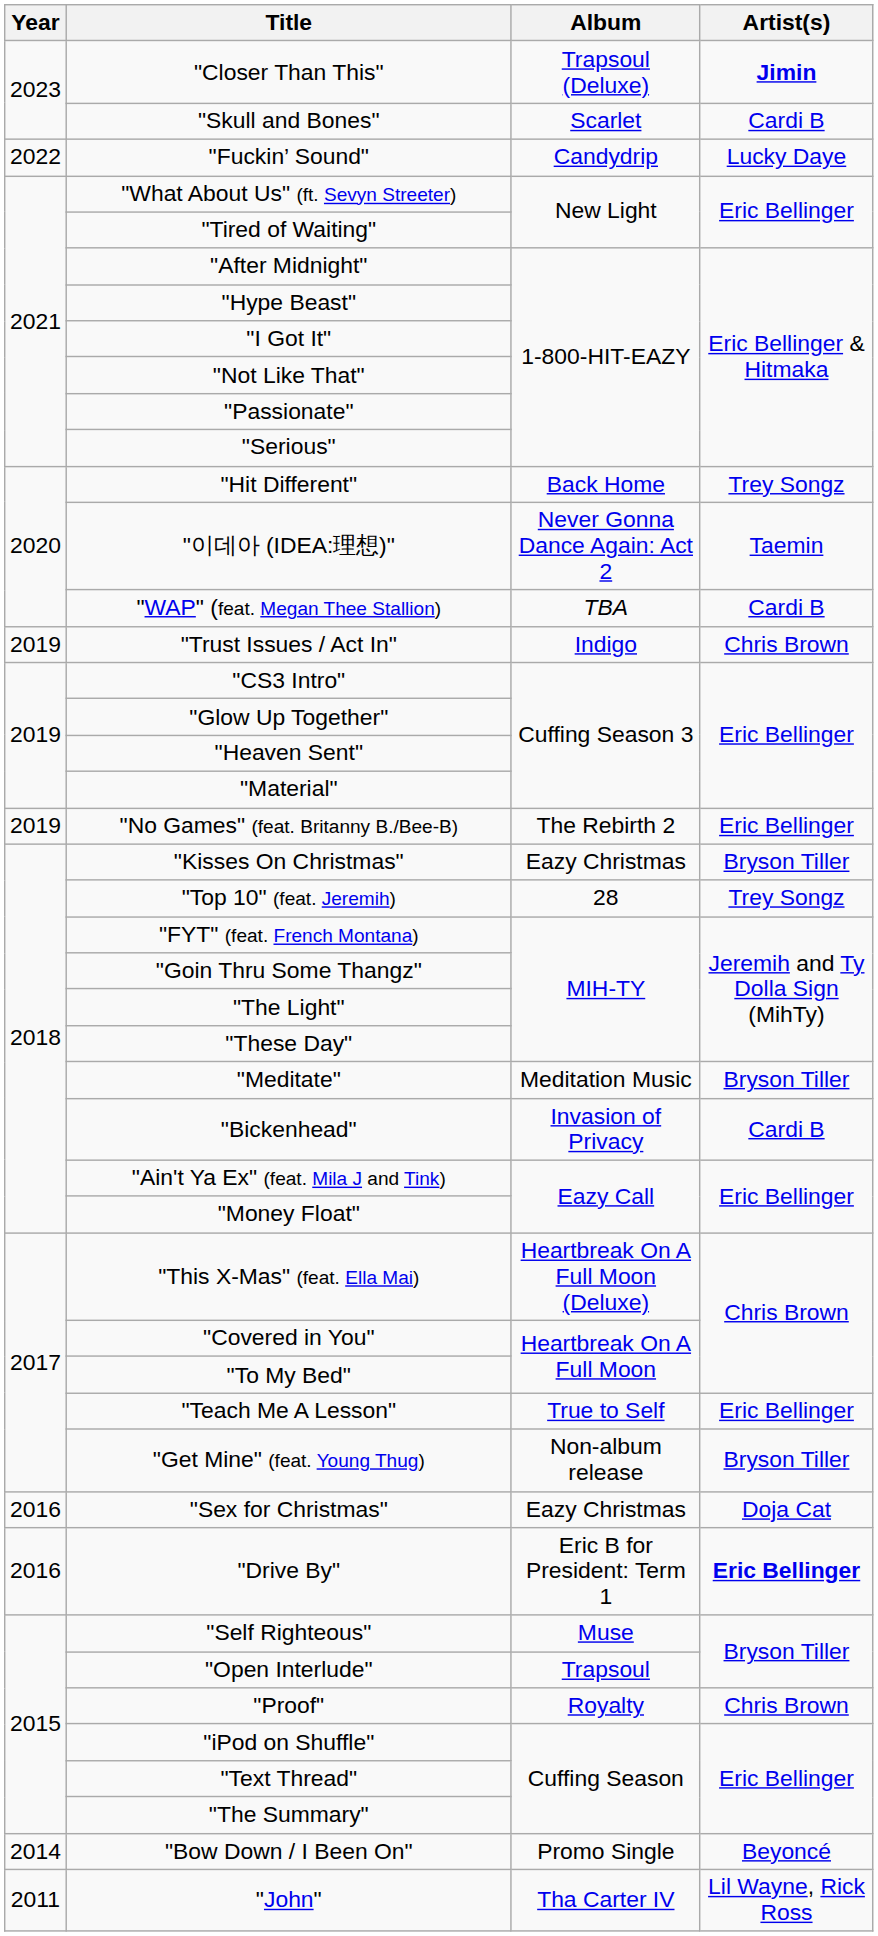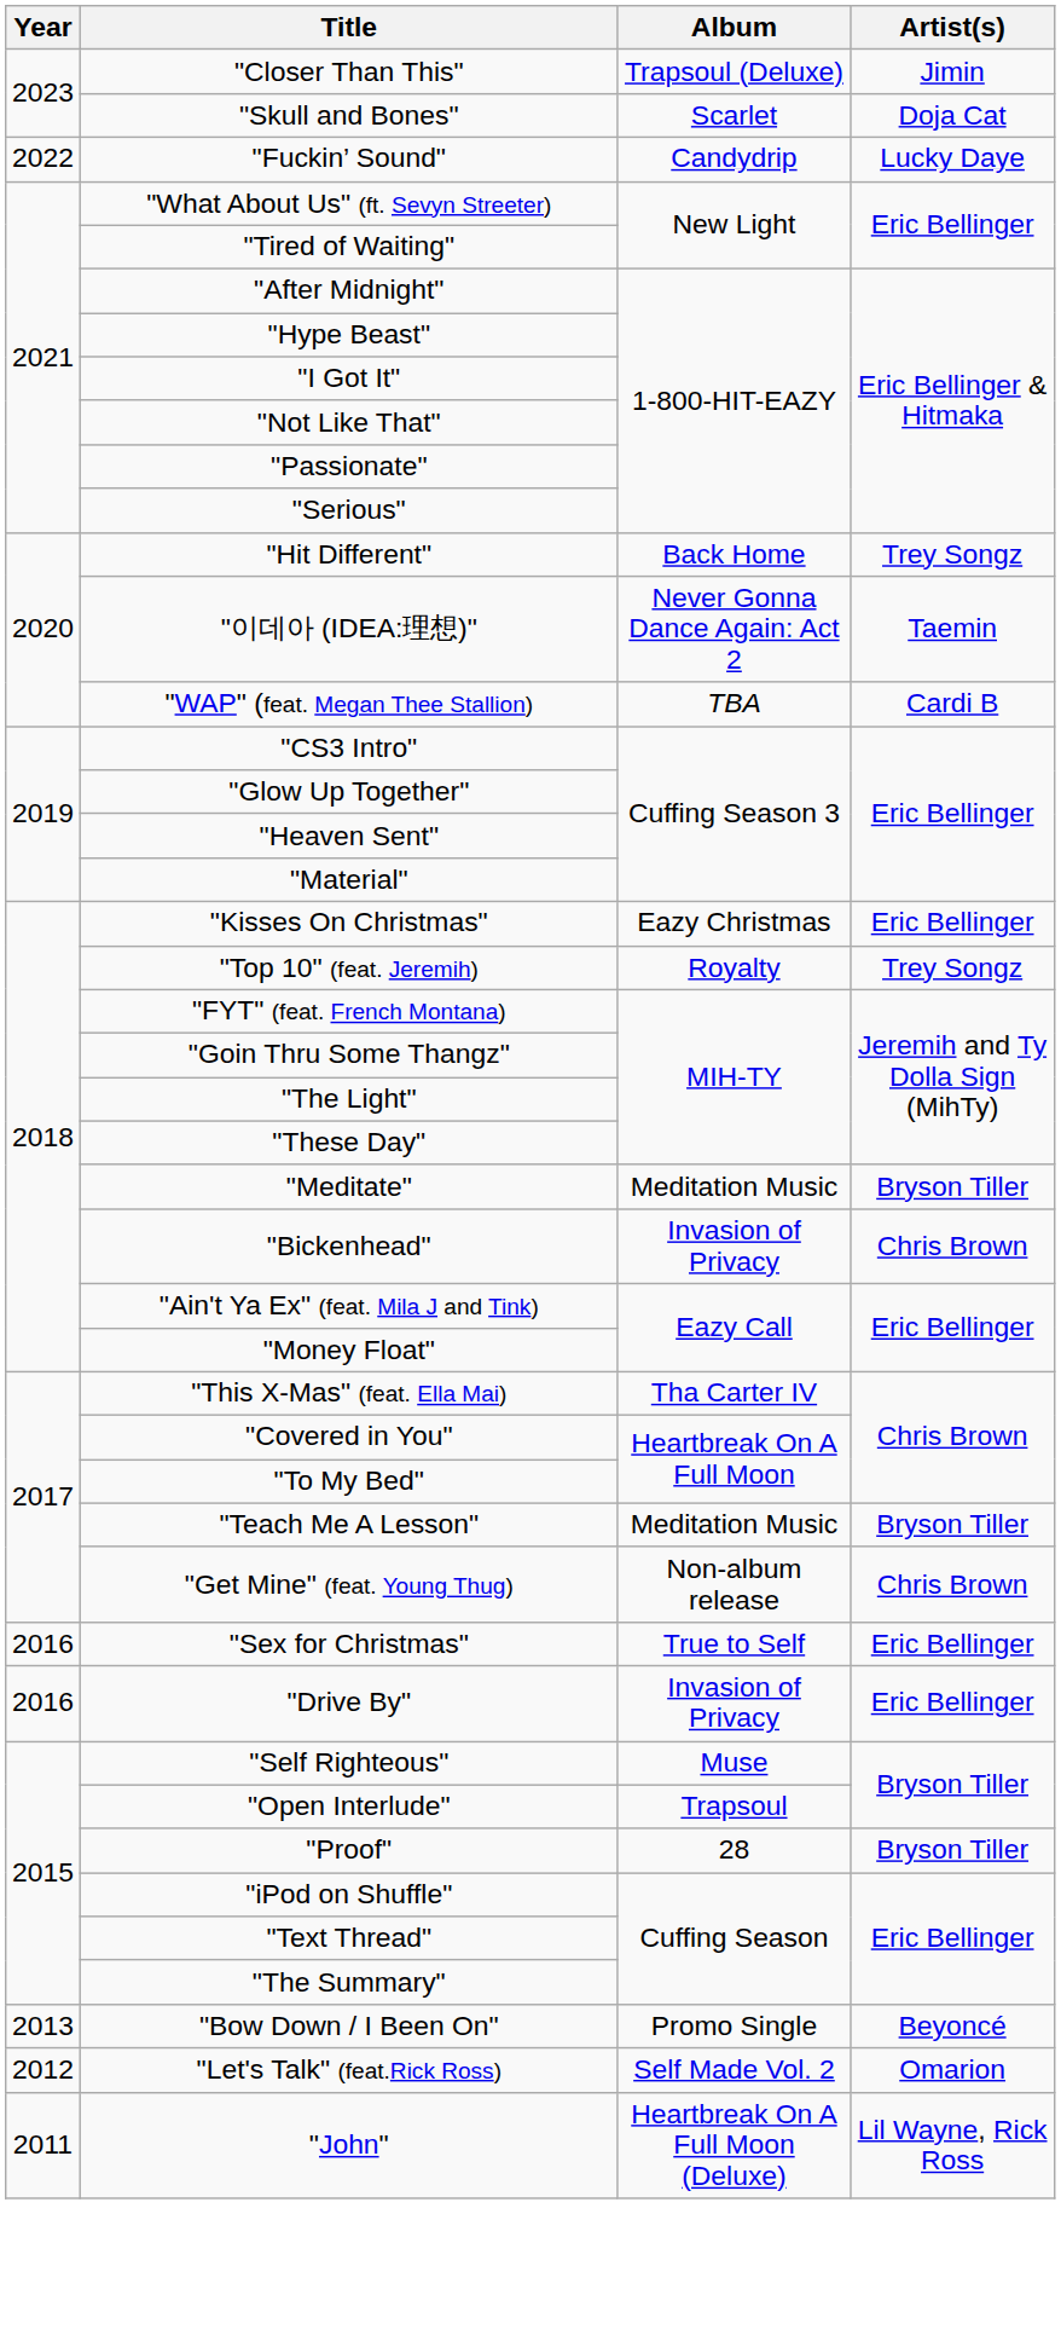"Closer Than This" | Artist(s): bold -> normal
"Skull and Bones" | Artist(s): Cardi B -> Doja Cat
- row: 2019 | "Trust Issues / Act In" | Indigo | Chris Brown
- row: 2019 | "No Games" (feat. Britanny B./Bee-B) | The Rebirth 2 | Eric Bellinger
"Kisses On Christmas" | Artist(s): Bryson Tiller -> Eric Bellinger
"Top 10" (feat. Jeremih) | Album: 28 -> Royalty
"Bickenhead" | Artist(s): Cardi B -> Chris Brown
"This X-Mas" (feat. Ella Mai) | Album: Heartbreak On A Full Moon (Deluxe) -> Tha Carter IV
"Teach Me A Lesson" | Album: True to Self -> Meditation Music
"Teach Me A Lesson" | Artist(s): Eric Bellinger -> Bryson Tiller
"Get Mine" (feat. Young Thug) | Artist(s): Bryson Tiller -> Chris Brown
"Sex for Christmas" | Album: Eazy Christmas -> True to Self
"Sex for Christmas" | Artist(s): Doja Cat -> Eric Bellinger
"Drive By" | Album: Eric B for President: Term 1 -> Invasion of Privacy
"Drive By" | Artist(s): bold -> normal
"Proof" | Album: Royalty -> 28
"Proof" | Artist(s): Chris Brown -> Bryson Tiller
"Bow Down / I Been On" | Year: 2014 -> 2013
+ row: 2012 | "Let's Talk" (feat.Rick Ross) | Self Made Vol. 2 | Omarion
"John" | Album: Tha Carter IV -> Heartbreak On A Full Moon (Deluxe)
